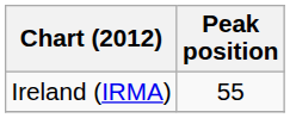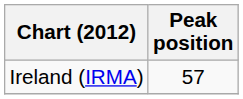Ireland (IRMA) | Peak position: 55 -> 57
